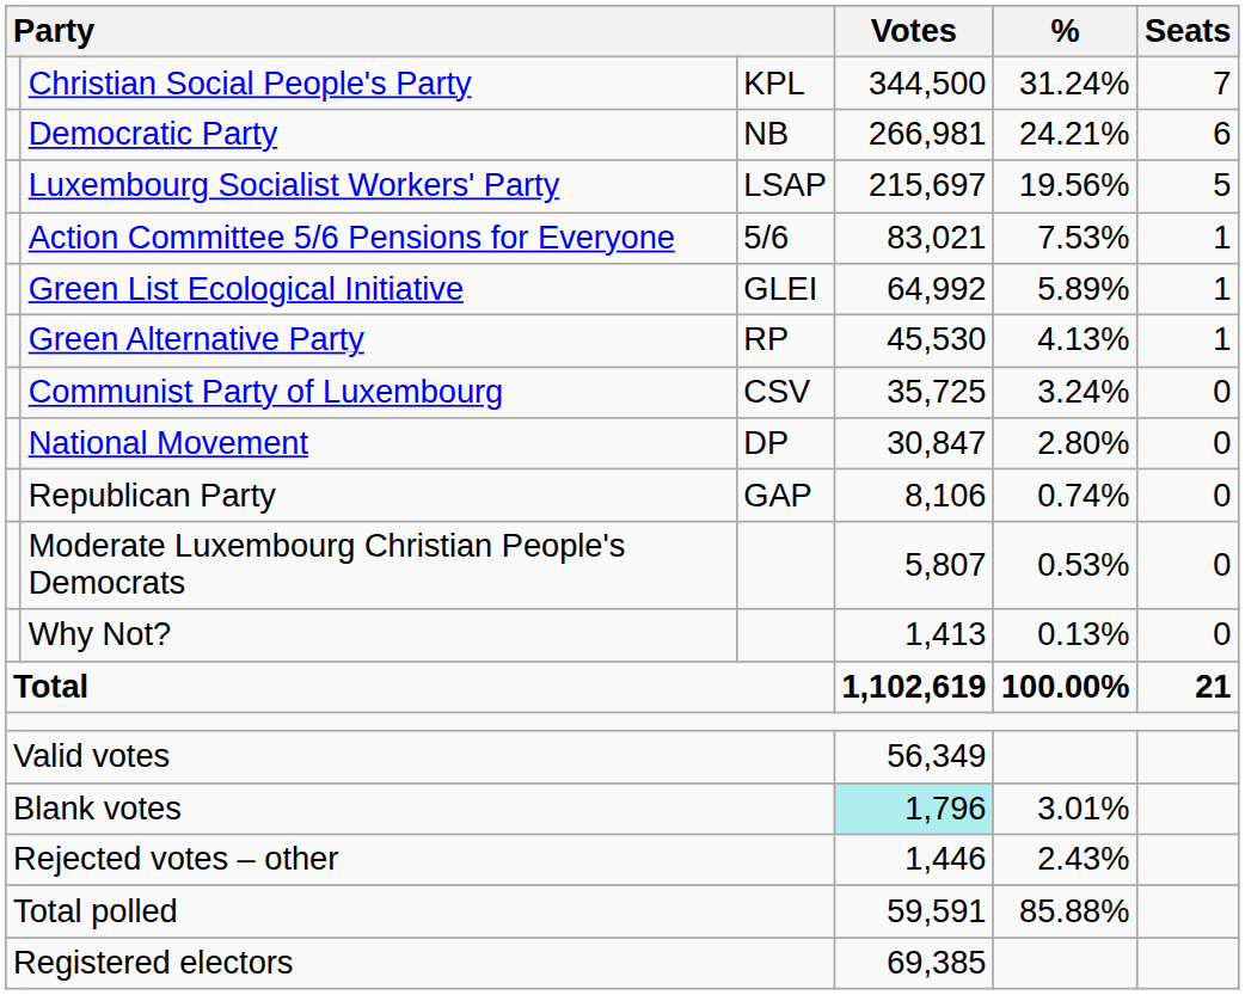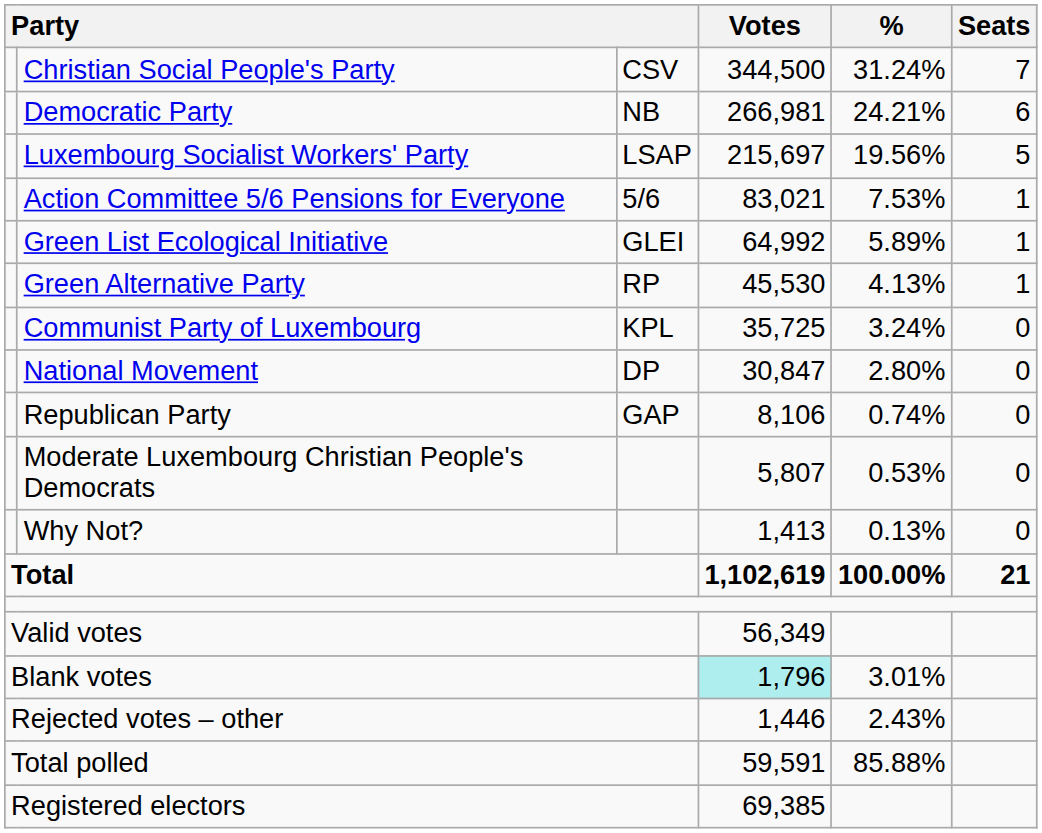Christian Social People's Party | column 3: KPL -> CSV
Communist Party of Luxembourg | column 3: CSV -> KPL
